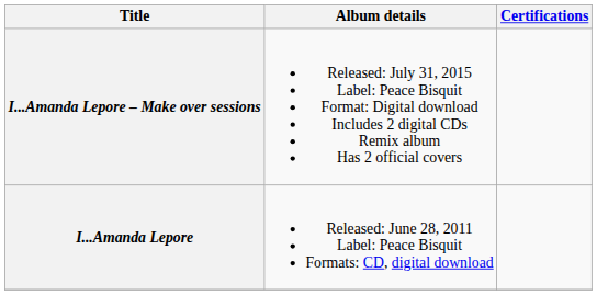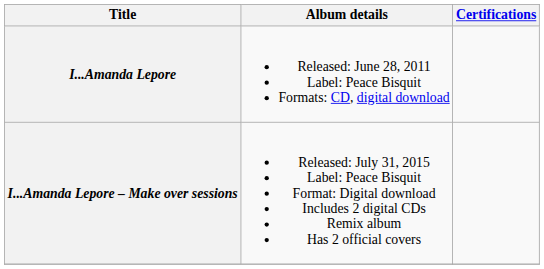rows swapped: I...Amanda Lepore <-> I...Amanda Lepore – Make over sessions
